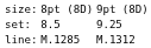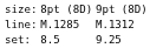rows swapped: set: <-> line:
